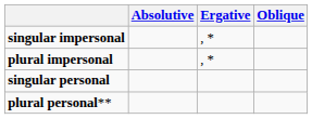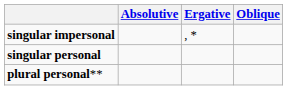- row: plural impersonal | , *
